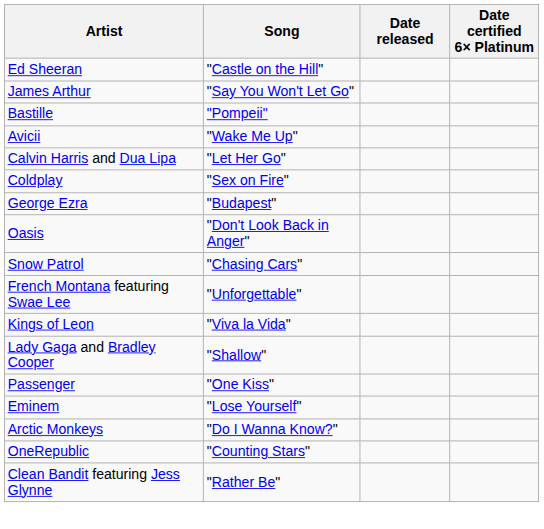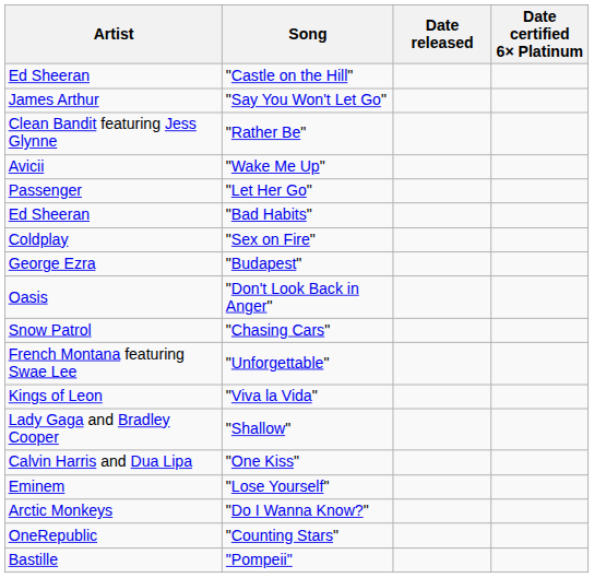rows swapped: "Pompeii" <-> "Rather Be"
"Let Her Go" | Artist: Calvin Harris and Dua Lipa -> Passenger
+ row: Ed Sheeran | "Bad Habits"
"One Kiss" | Artist: Passenger -> Calvin Harris and Dua Lipa
